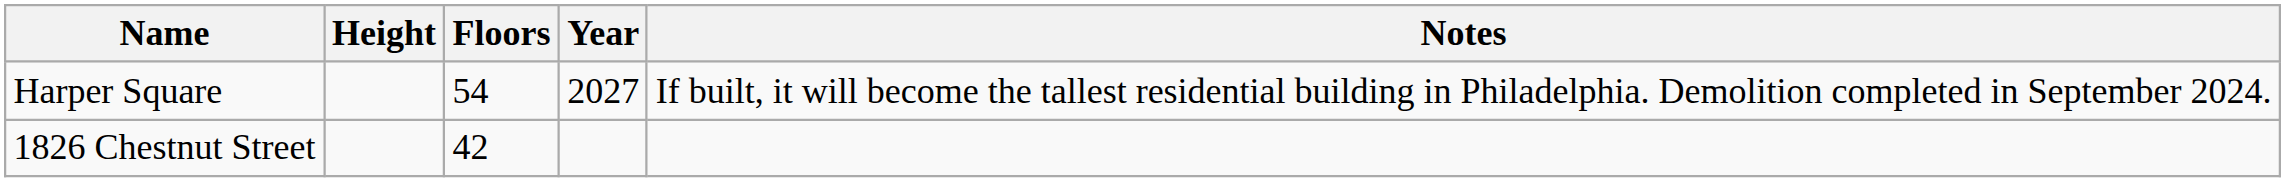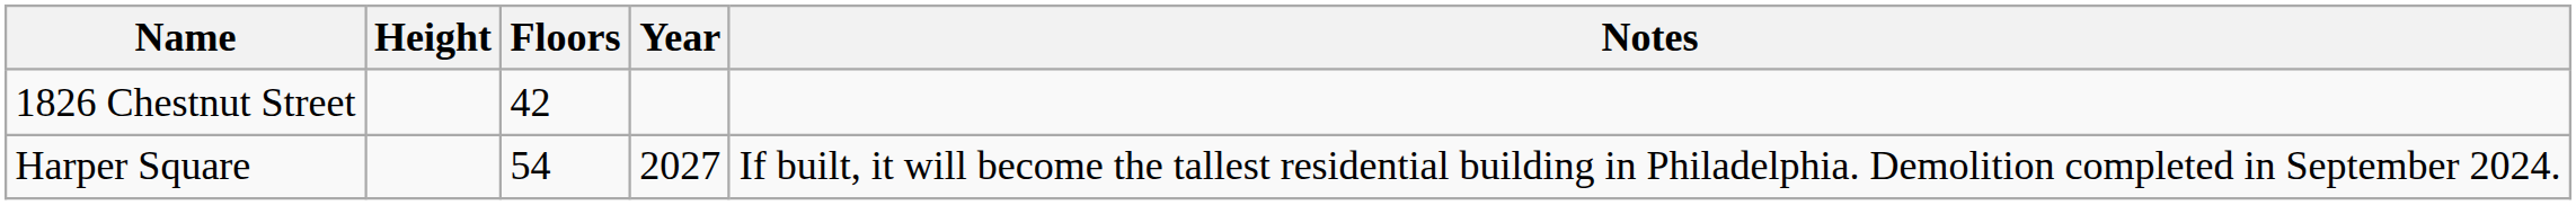rows swapped: Harper Square <-> 1826 Chestnut Street
